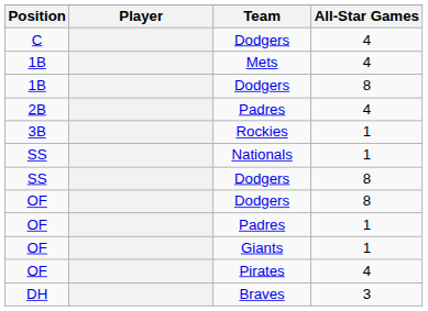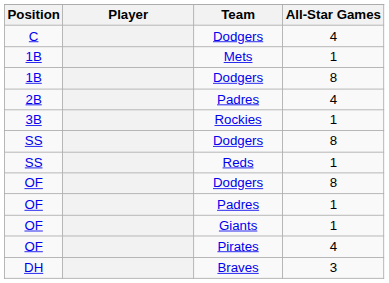Mets | All-Star Games: 4 -> 1
- row: SS | Nationals | 1
+ row: SS | Reds | 1
